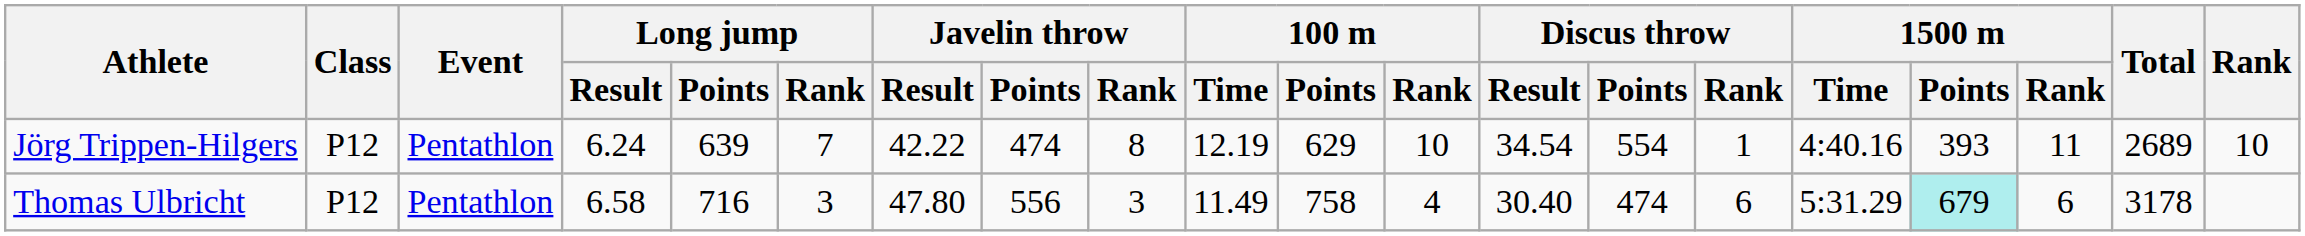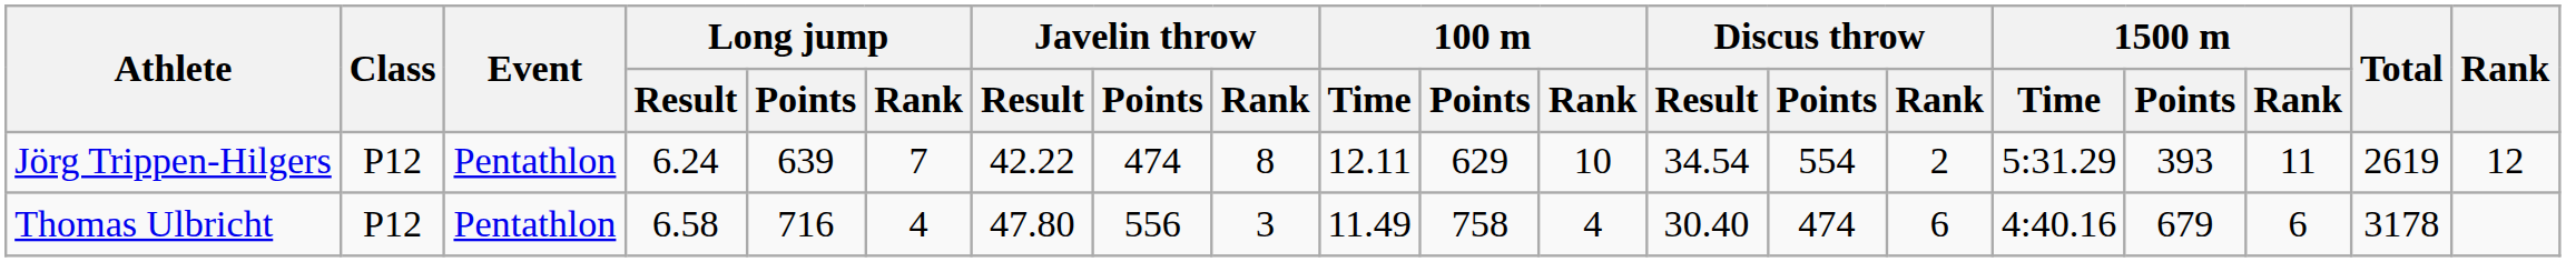Jörg Trippen-Hilgers | 100 m / Time: 12.19 -> 12.11
Jörg Trippen-Hilgers | Discus throw / Rank: 1 -> 2
Jörg Trippen-Hilgers | 1500 m / Time: 4:40.16 -> 5:31.29
Jörg Trippen-Hilgers | Total: 2689 -> 2619
Jörg Trippen-Hilgers | Rank: 10 -> 12
Thomas Ulbricht | Long jump / Rank: 3 -> 4
Thomas Ulbricht | 1500 m / Time: 5:31.29 -> 4:40.16
Thomas Ulbricht | 1500 m / Points: paleturquoise background -> no background
